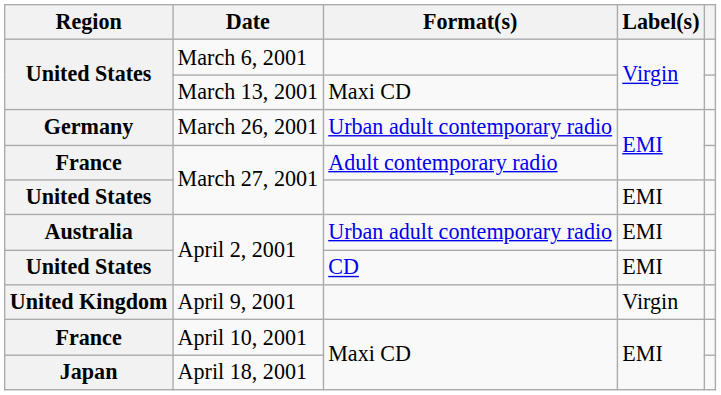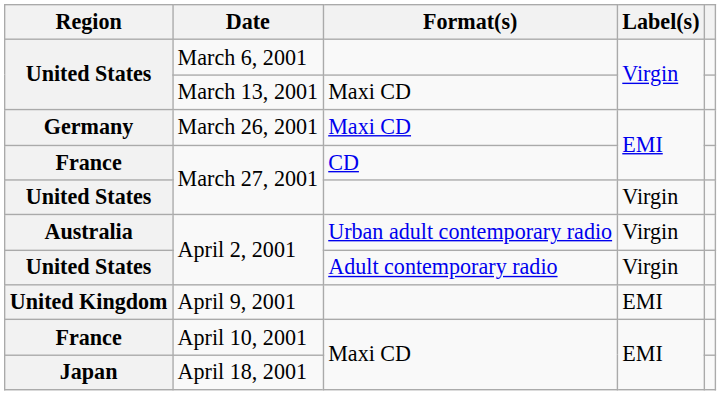March 26, 2001 | Format(s): Urban adult contemporary radio -> Maxi CD
France / March 27, 2001 | Format(s): Adult contemporary radio -> CD
United States / March 27, 2001 | Label(s): EMI -> Virgin
Australia / April 2, 2001 | Label(s): EMI -> Virgin
United States / April 2, 2001 | Format(s): CD -> Adult contemporary radio
United States / April 2, 2001 | Label(s): EMI -> Virgin
April 9, 2001 | Label(s): Virgin -> EMI
